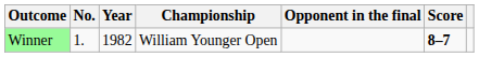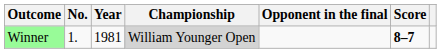Winner | Year: 1982 -> 1981
Winner | Championship: no background -> lightgrey background
